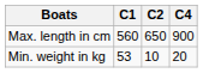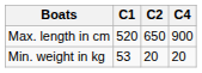Max. length in cm | C1: 560 -> 520
Min. weight in kg | C2: 10 -> 20
